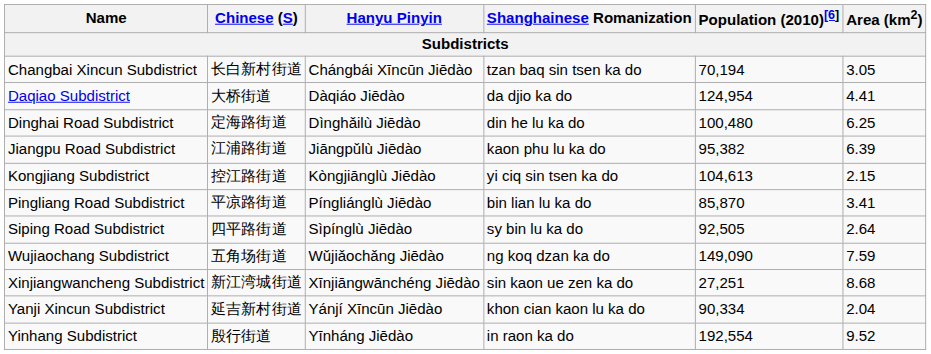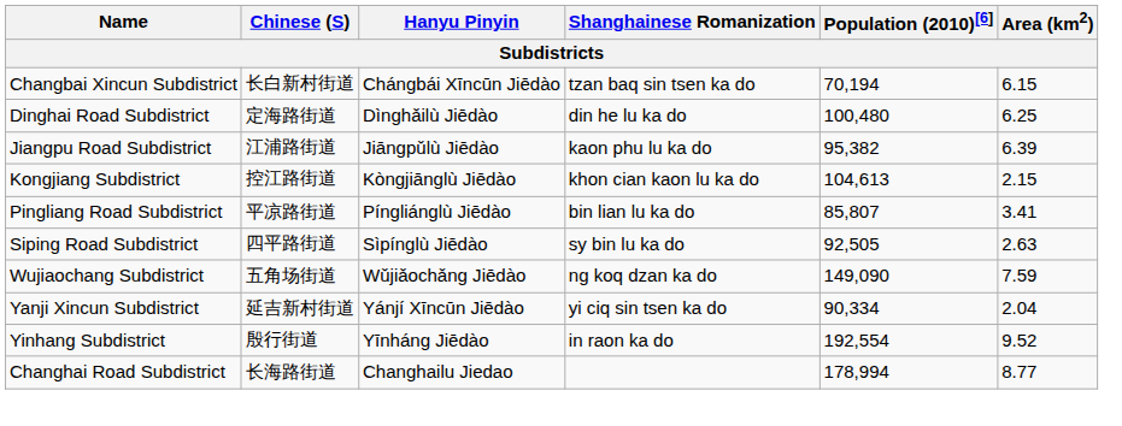Changbai Xincun Subdistrict | Area (km2): 3.05 -> 6.15
- row: Daqiao Subdistrict | 大桥街道 | Dàqiáo Jiēdào | da djio ka do | 124,954 | 4.41
Kongjiang Subdistrict | Shanghainese Romanization: yi ciq sin tsen ka do -> khon cian kaon lu ka do
Pingliang Road Subdistrict | Population (2010)[6]: 85,870 -> 85,807
Siping Road Subdistrict | Area (km2): 2.64 -> 2.63
- row: Xinjiangwancheng Subdistrict | 新江湾城街道 | Xīnjiāngwānchéng Jiēdào | sin kaon ue zen ka do | 27,251 | 8.68
Yanji Xincun Subdistrict | Shanghainese Romanization: khon cian kaon lu ka do -> yi ciq sin tsen ka do
+ row: Changhai Road Subdistrict | 长海路街道 | Changhailu Jiedao | 178,994 | 8.77
